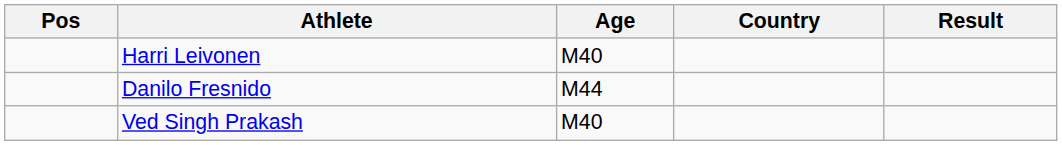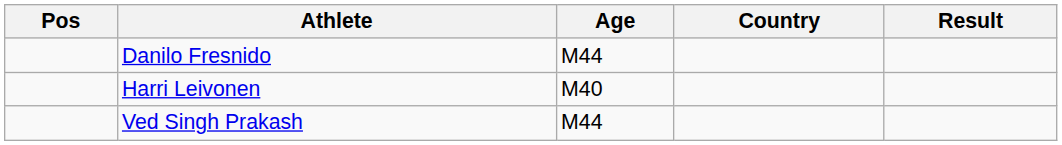rows swapped: Danilo Fresnido <-> Harri Leivonen
Ved Singh Prakash | Age: M40 -> M44
